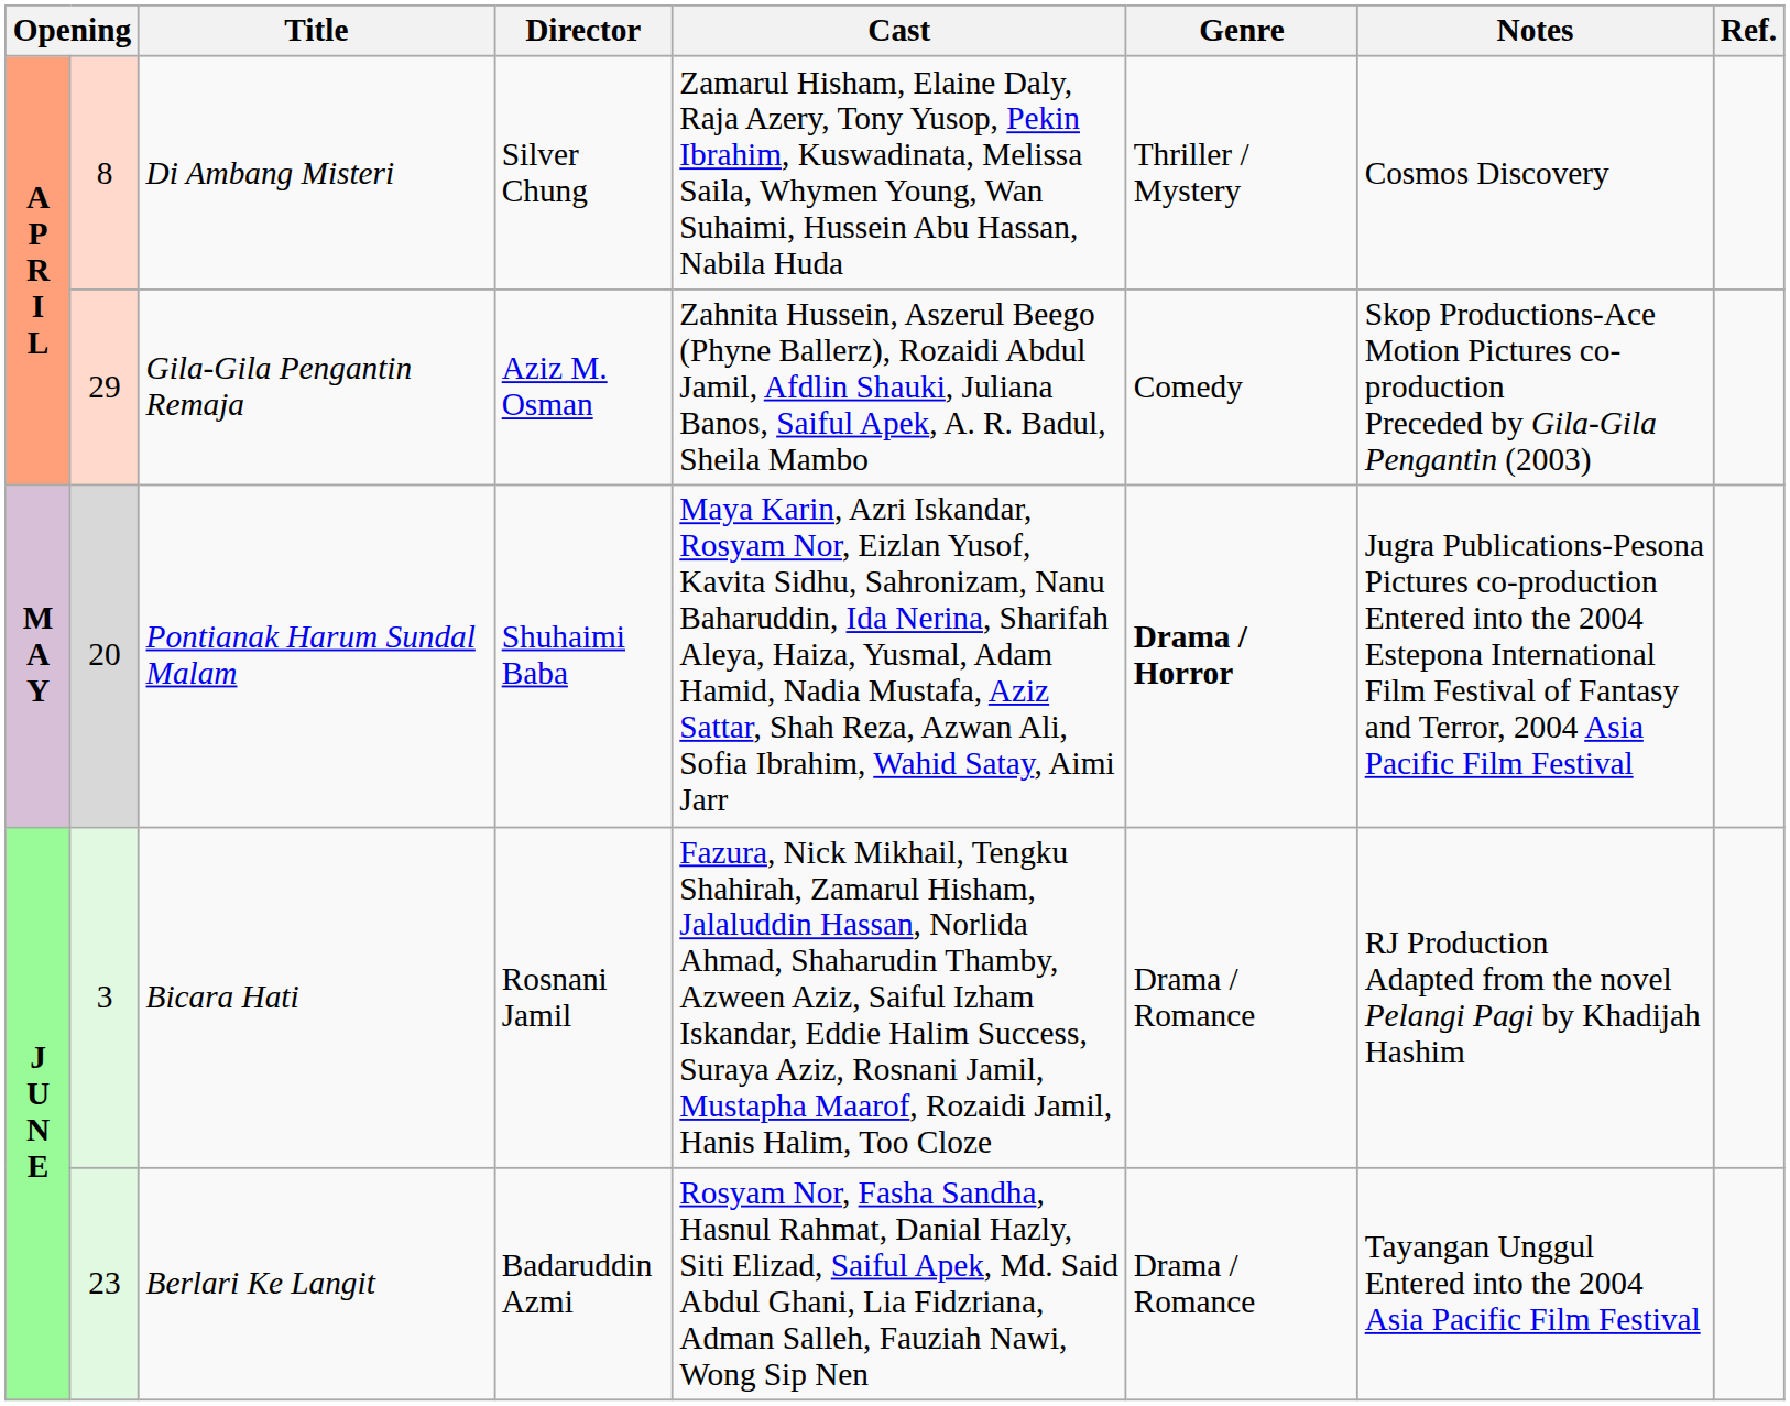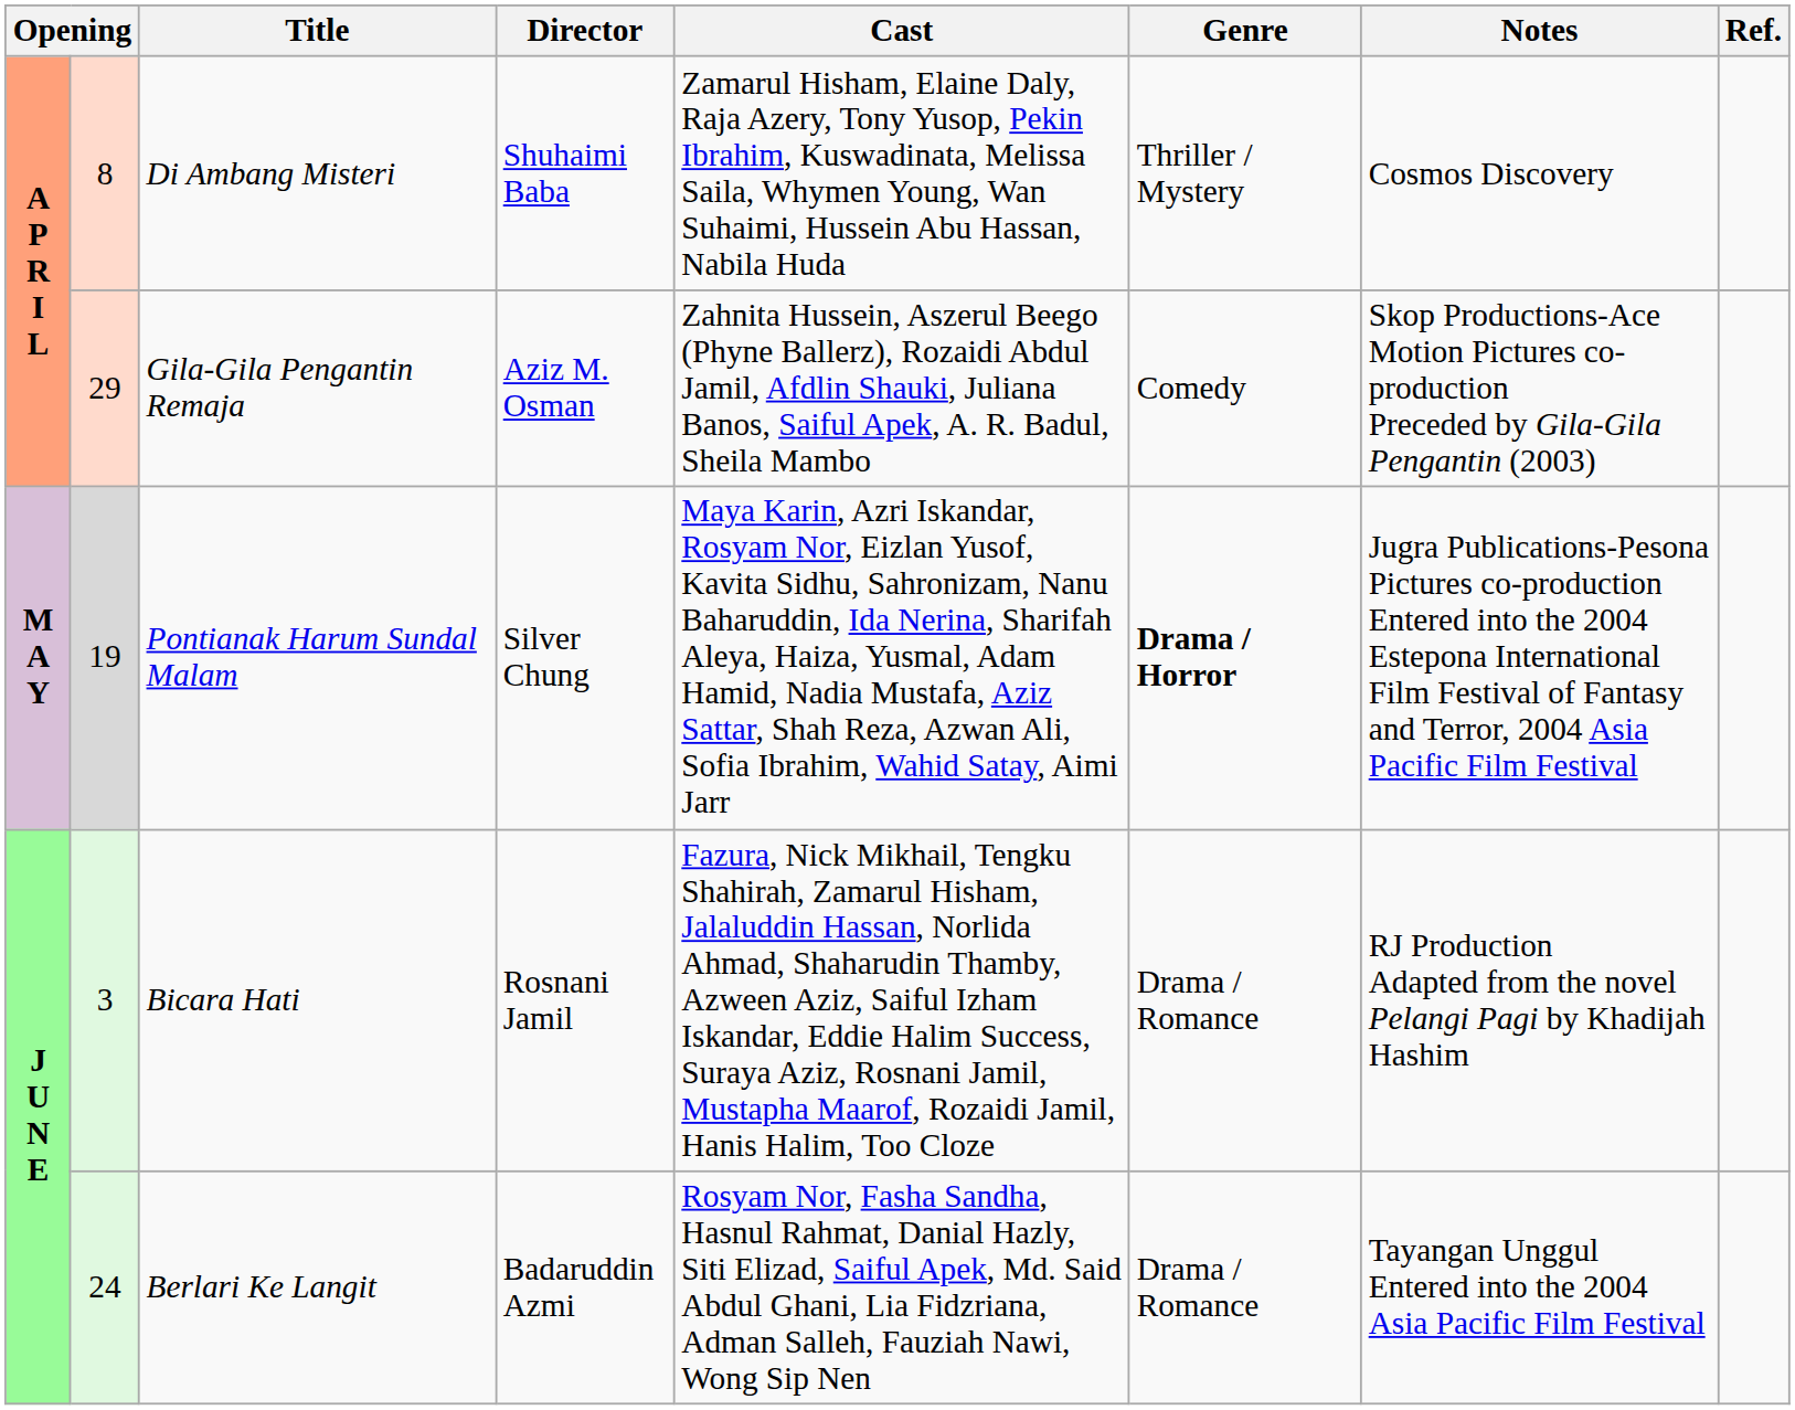Di Ambang Misteri | Director: Silver Chung -> Shuhaimi Baba
Pontianak Harum Sundal Malam | column 2: 20 -> 19
Pontianak Harum Sundal Malam | Director: Shuhaimi Baba -> Silver Chung
Berlari Ke Langit | column 2: 23 -> 24
